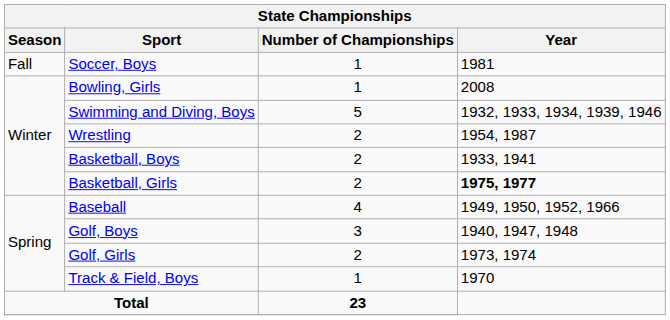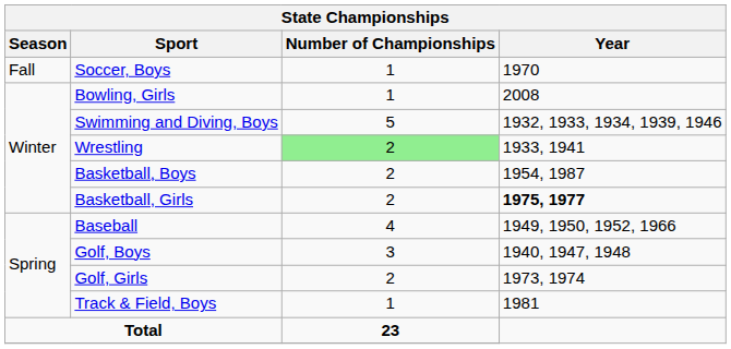Soccer, Boys | Year: 1981 -> 1970
Wrestling | Number of Championships: no background -> lightgreen background
Wrestling | Year: 1954, 1987 -> 1933, 1941
Basketball, Boys | Year: 1933, 1941 -> 1954, 1987
Track & Field, Boys | Year: 1970 -> 1981
